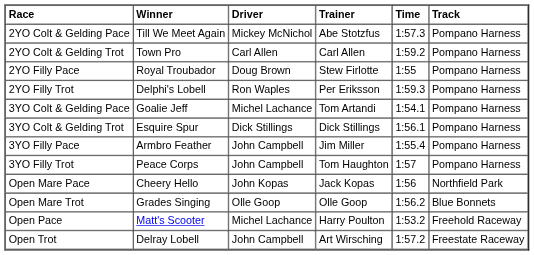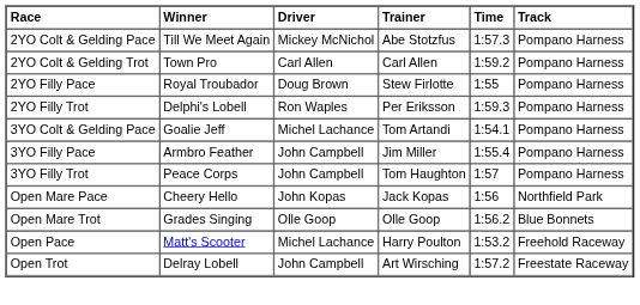- row: 3YO Colt & Gelding Trot | Esquire Spur | Dick Stillings | Dick Stillings | 1:56.1 | Pompano Harness
